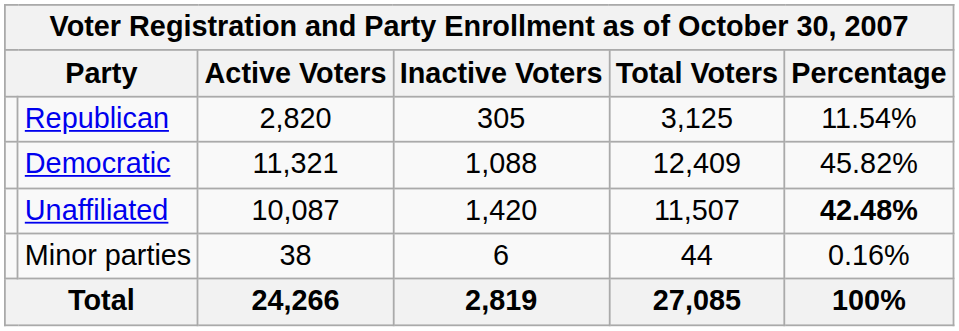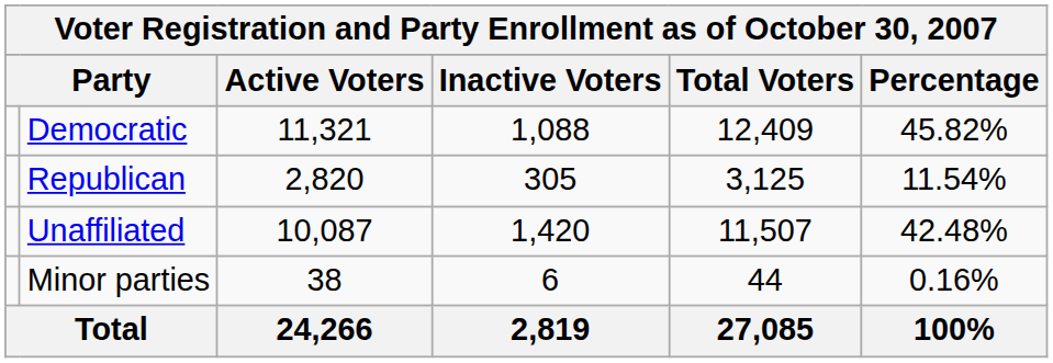rows swapped: Democratic <-> Republican
Unaffiliated | Percentage: bold -> normal
